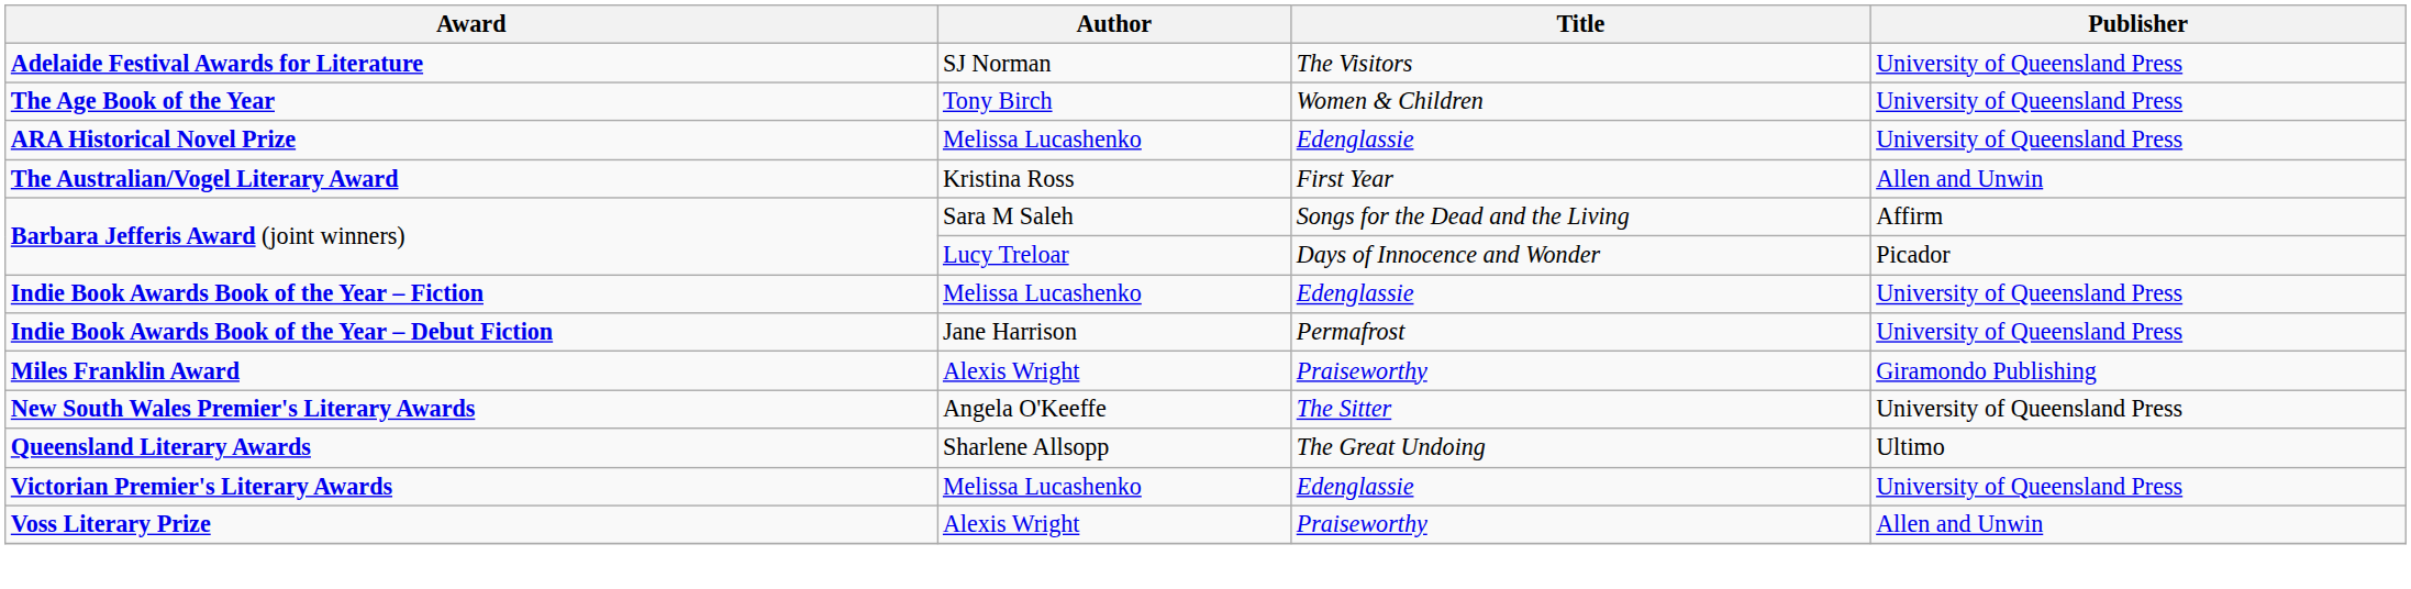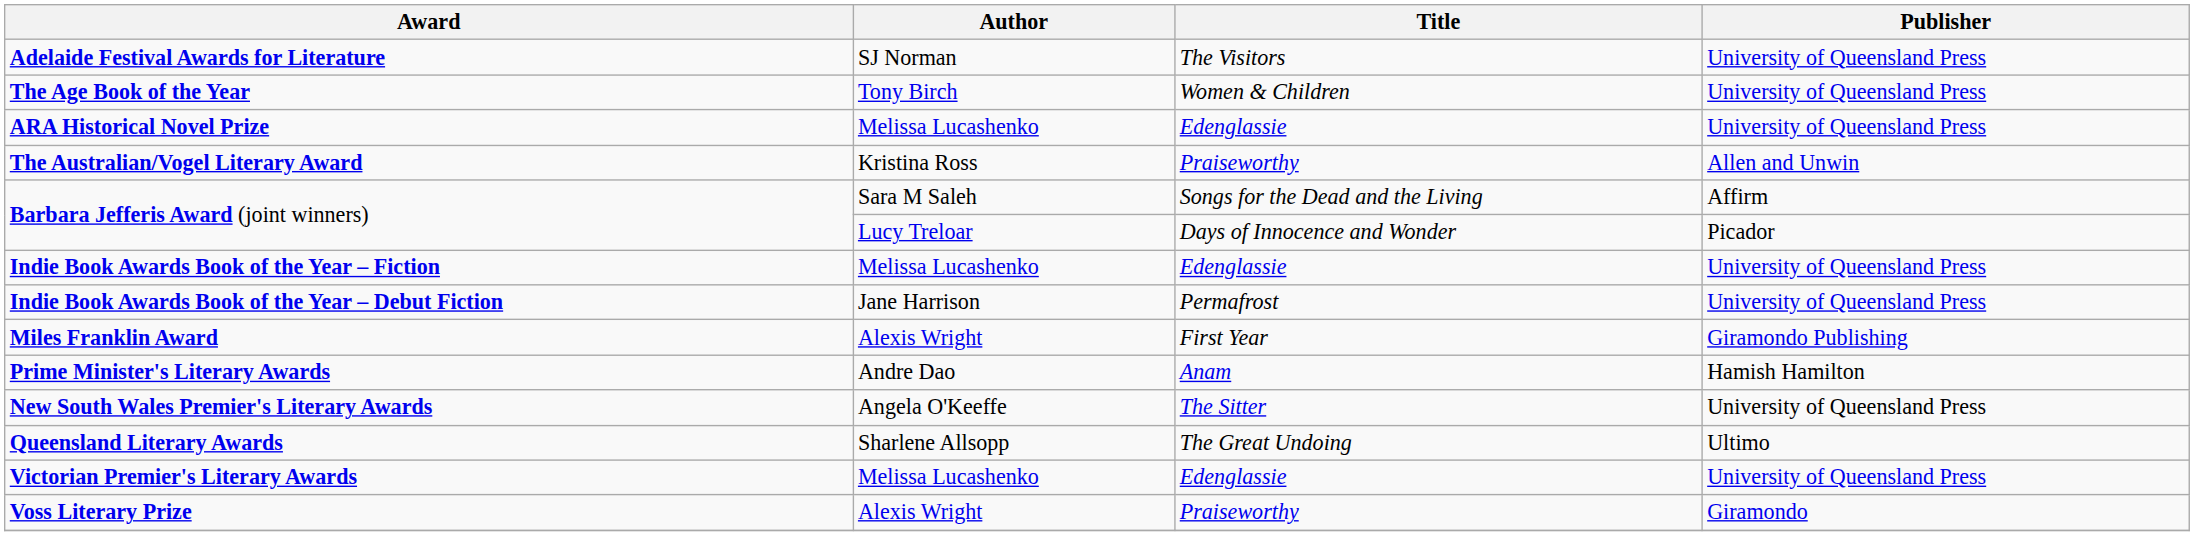The Australian/Vogel Literary Award | Title: First Year -> Praiseworthy
Miles Franklin Award | Title: Praiseworthy -> First Year
+ row: Prime Minister's Literary Awards | Andre Dao | Anam | Hamish Hamilton
Voss Literary Prize | Publisher: Allen and Unwin -> Giramondo
